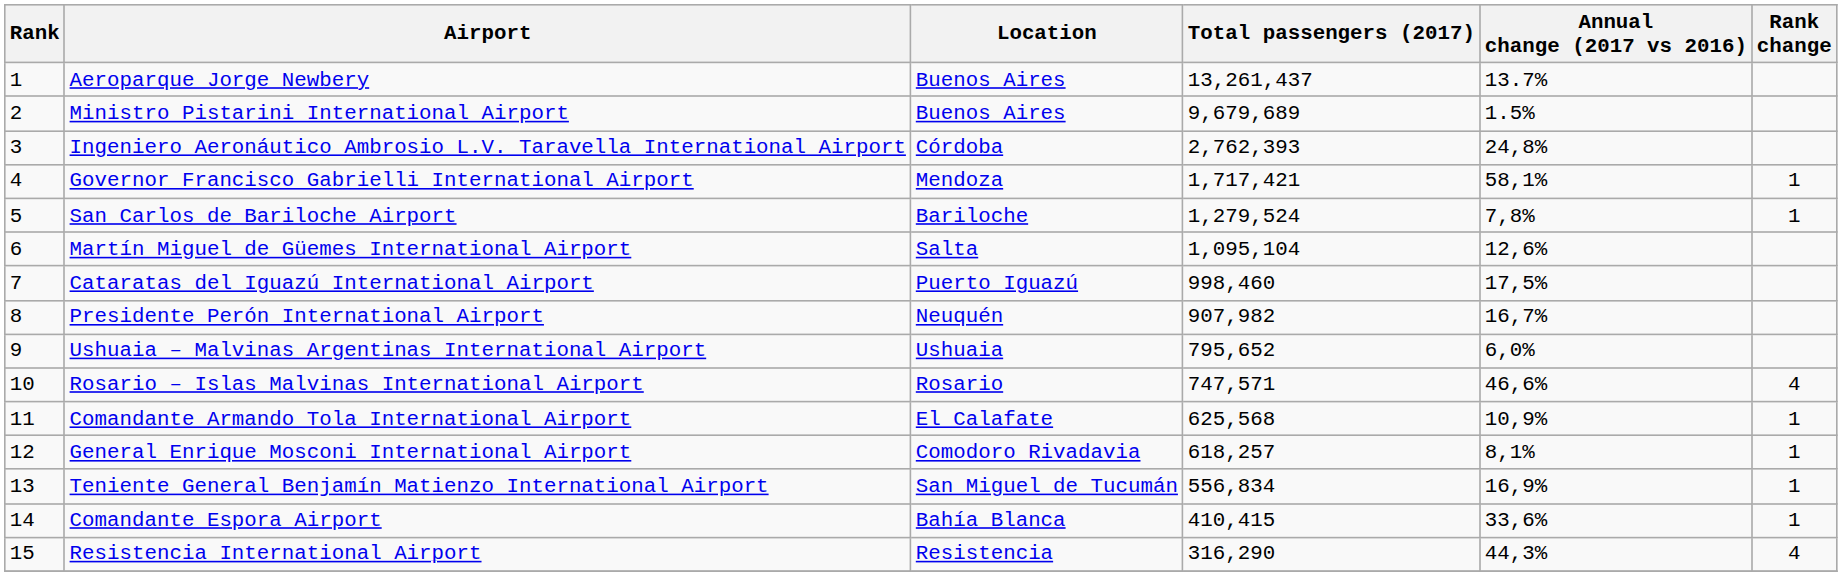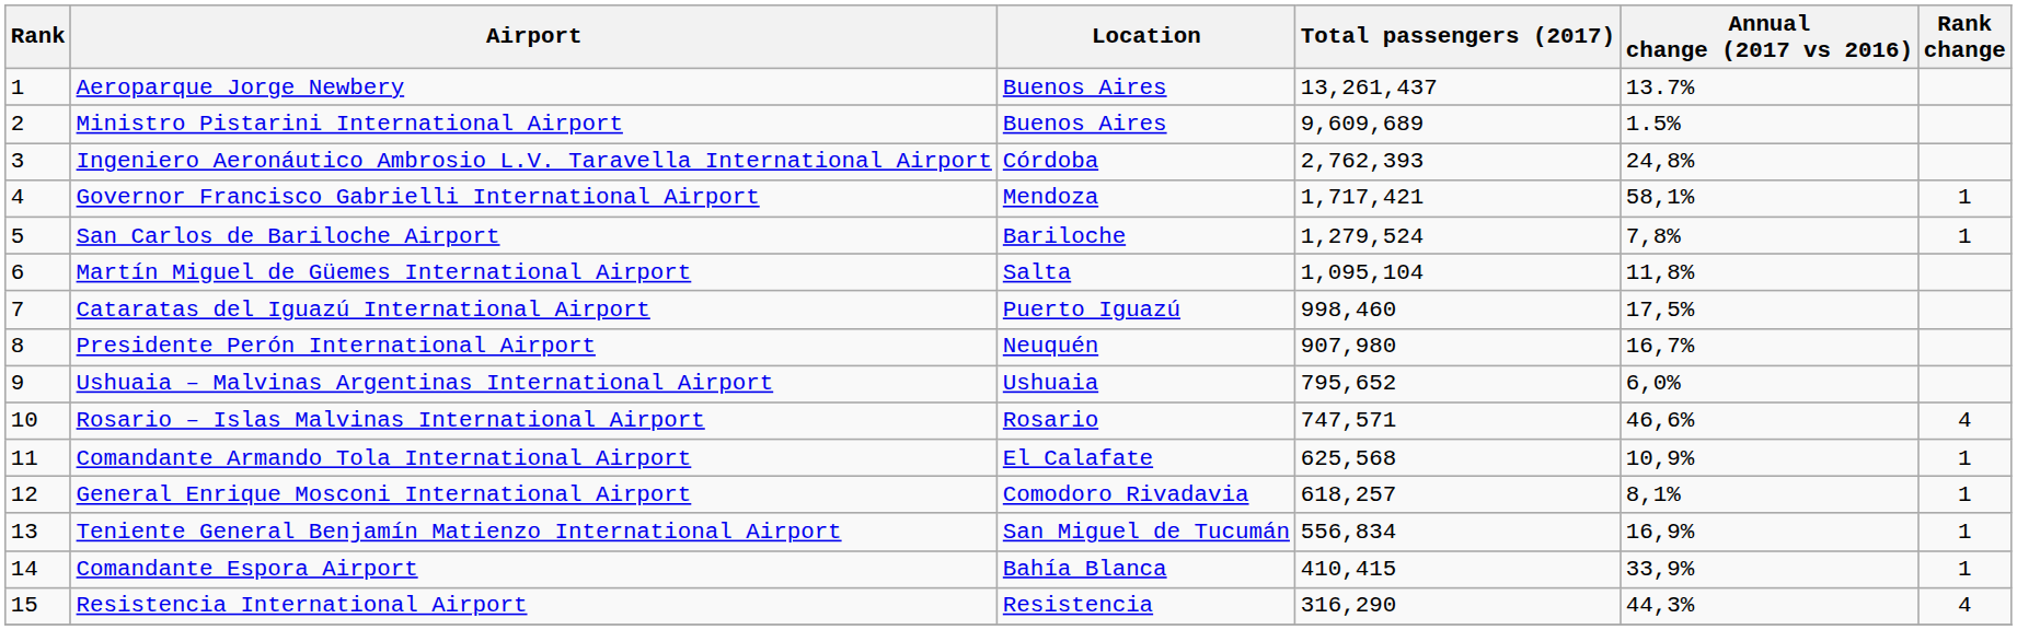Ministro Pistarini International Airport | Total passengers (2017): 9,679,689 -> 9,609,689
Martín Miguel de Güemes International Airport | Annual change (2017 vs 2016): 12,6% -> 11,8%
Presidente Perón International Airport | Total passengers (2017): 907,982 -> 907,980
Comandante Espora Airport | Annual change (2017 vs 2016): 33,6% -> 33,9%
